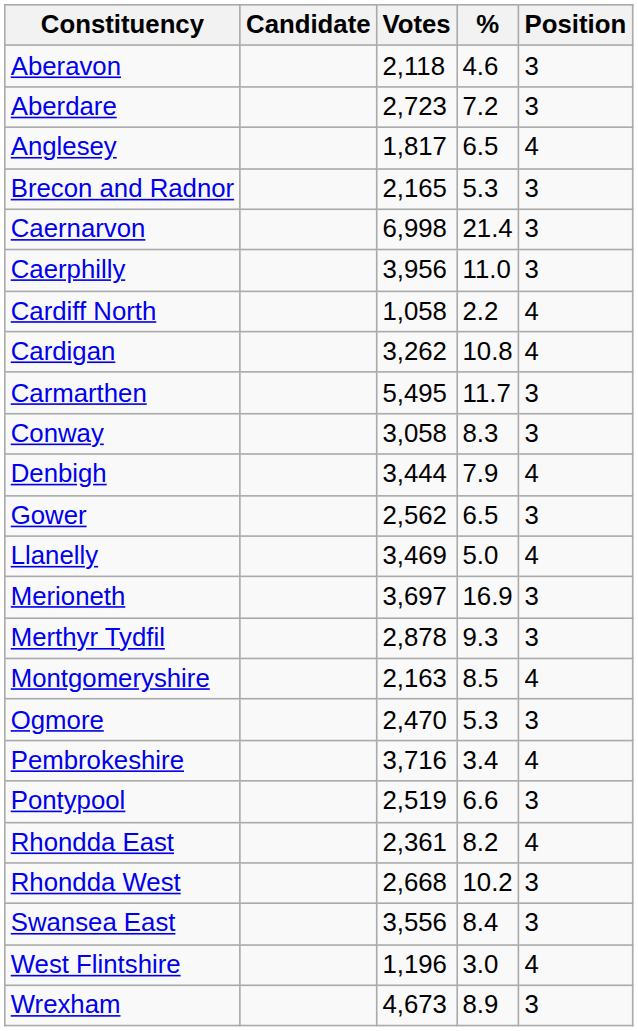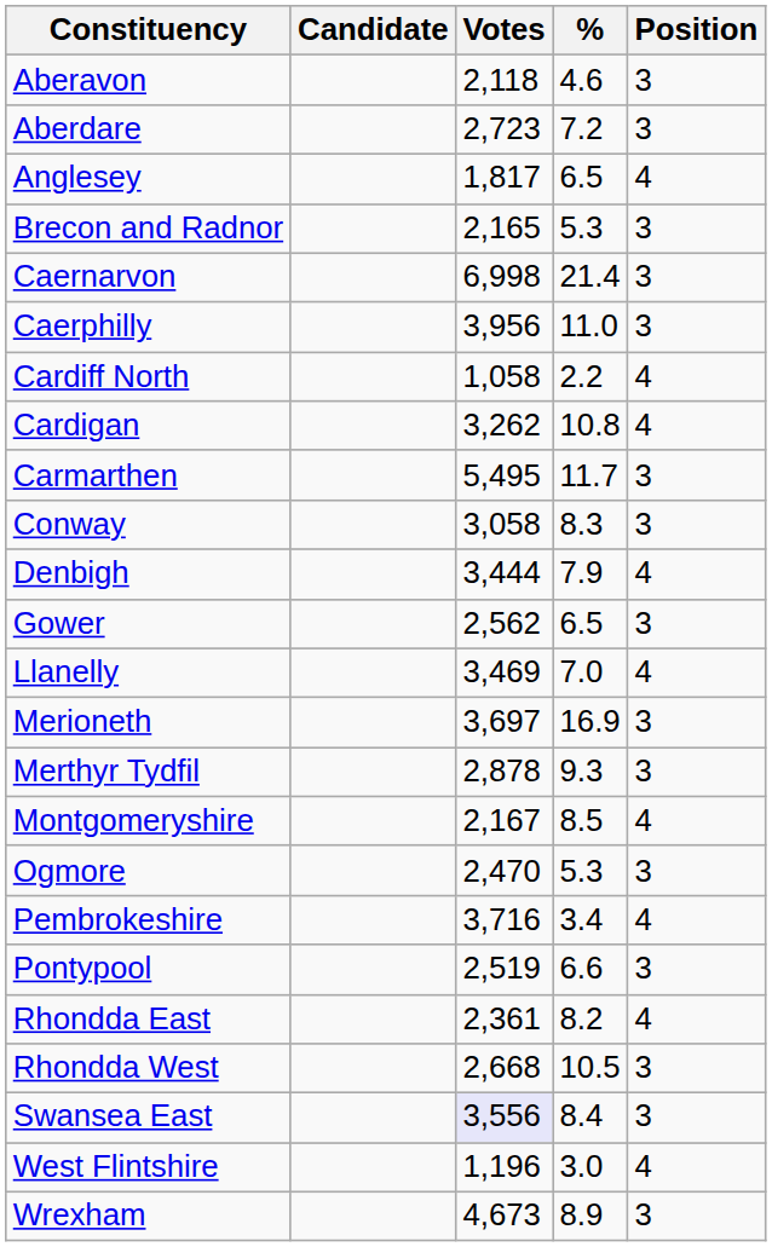Llanelly | %: 5.0 -> 7.0
Montgomeryshire | Votes: 2,163 -> 2,167
Rhondda West | %: 10.2 -> 10.5
Swansea East | Votes: no background -> lavender background
